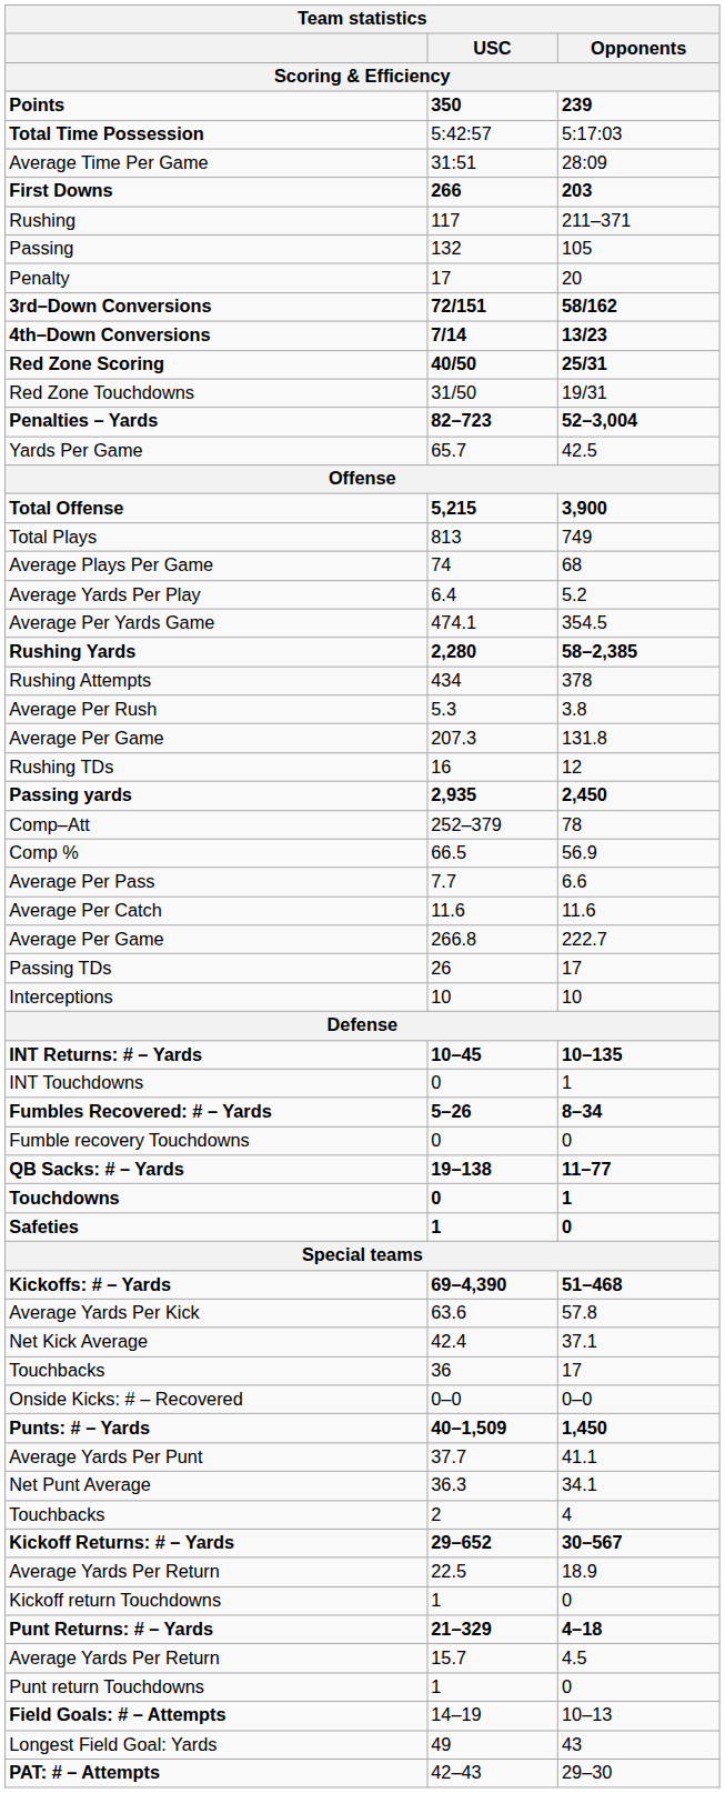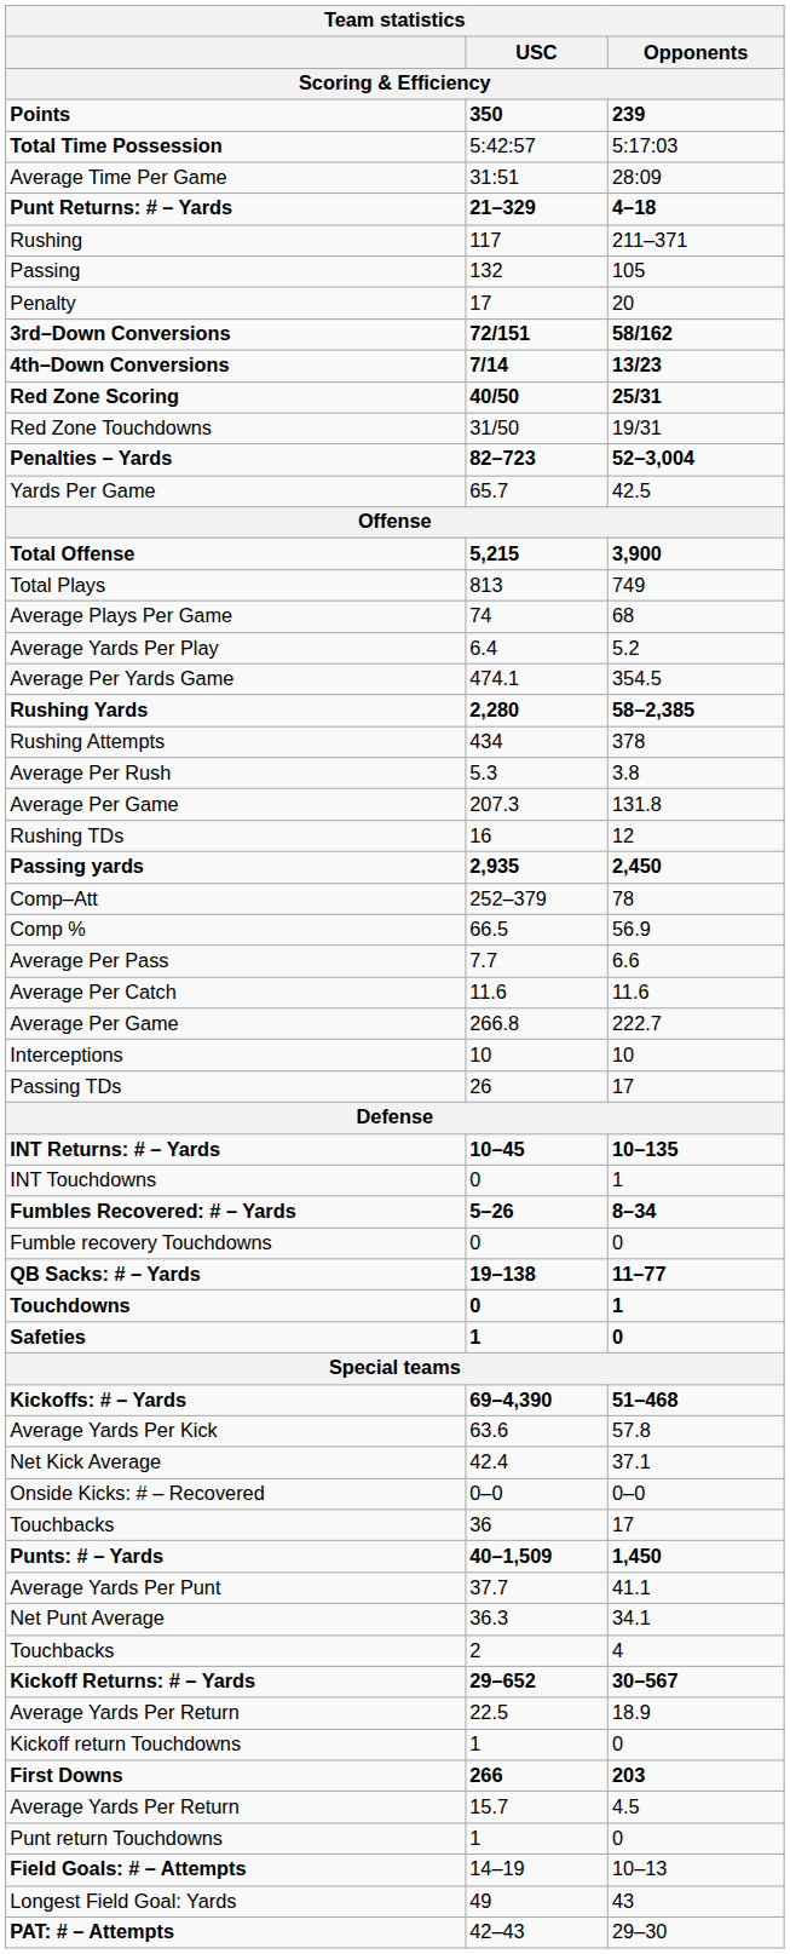rows swapped: First Downs <-> Punt Returns: # – Yards
rows swapped: Passing TDs <-> Interceptions
rows swapped: Touchbacks / 36 <-> Onside Kicks: # – Recovered
